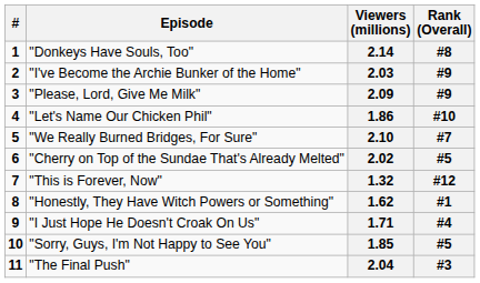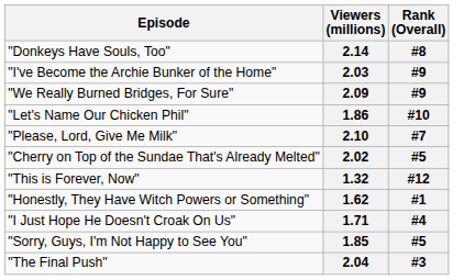- column: # | 1 | 2 | 3 | 4 | 5 | 6 | 7 | 8 | 9 | 10 | 11
2.09 | Episode: "Please, Lord, Give Me Milk" -> "We Really Burned Bridges, For Sure"
2.10 | Episode: "We Really Burned Bridges, For Sure" -> "Please, Lord, Give Me Milk"
